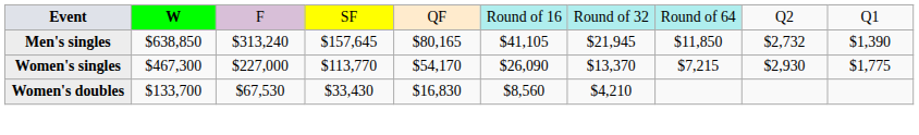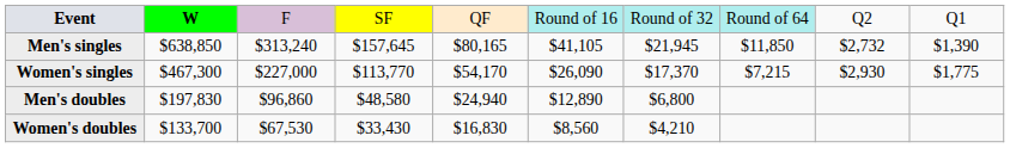Women's singles | column 7: $13,370 -> $17,370
+ row: Men's doubles | $197,830 | $96,860 | $48,580 | $24,940 | $12,890 | $6,800
